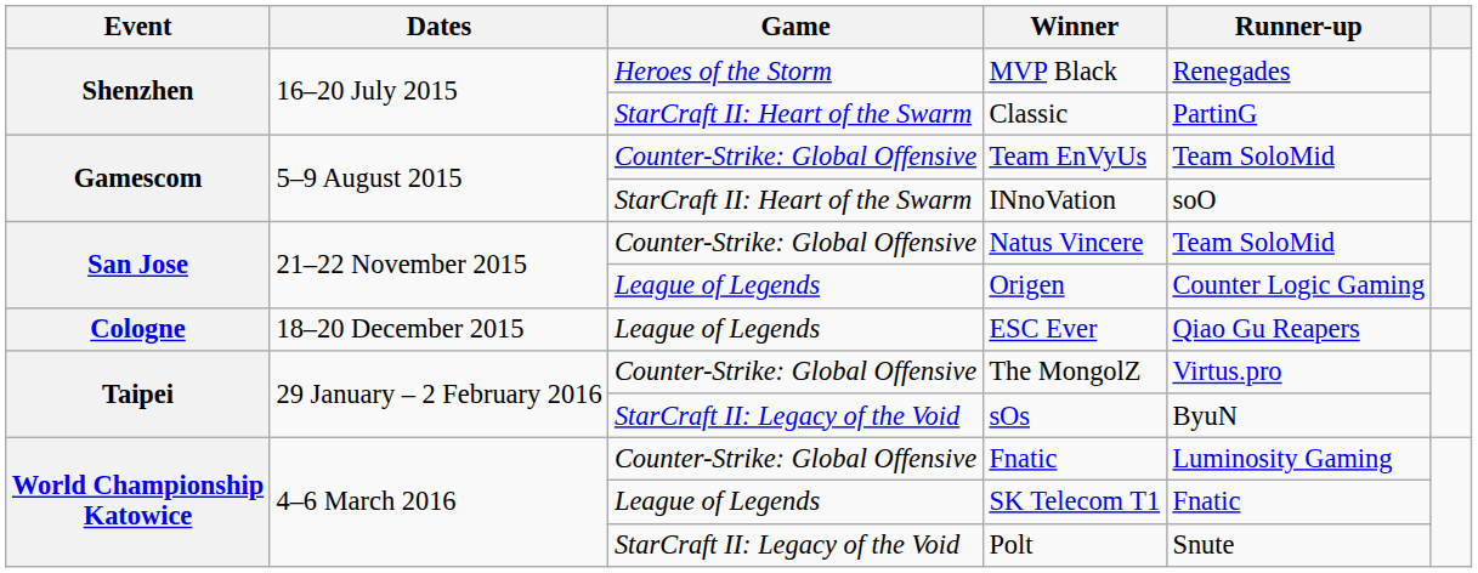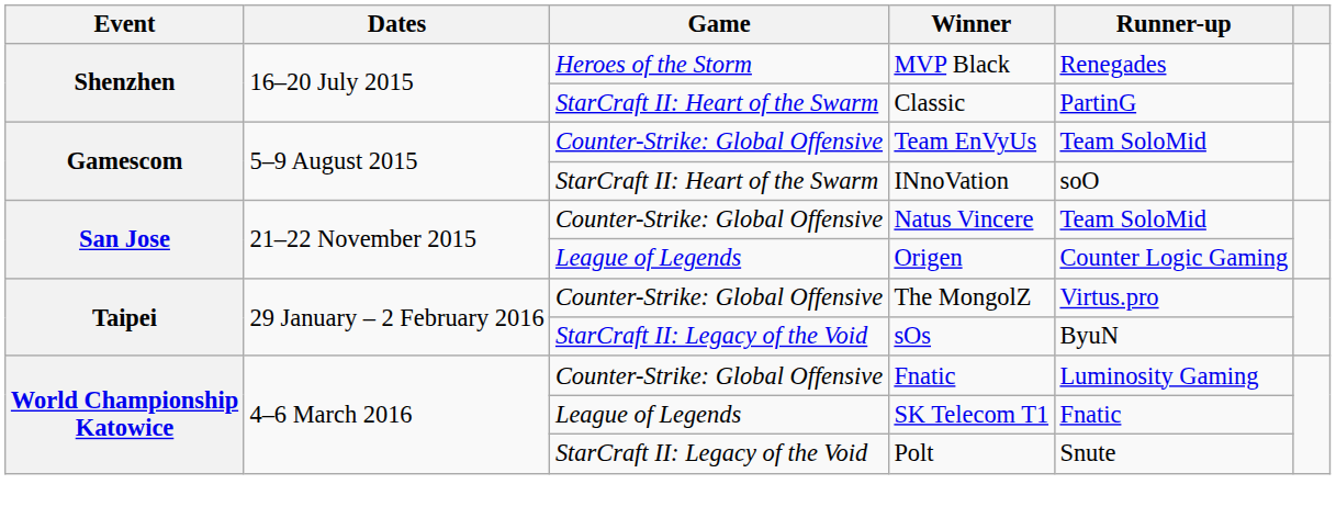- row: Cologne | 18–20 December 2015 | League of Legends | ESC Ever | Qiao Gu Reapers
